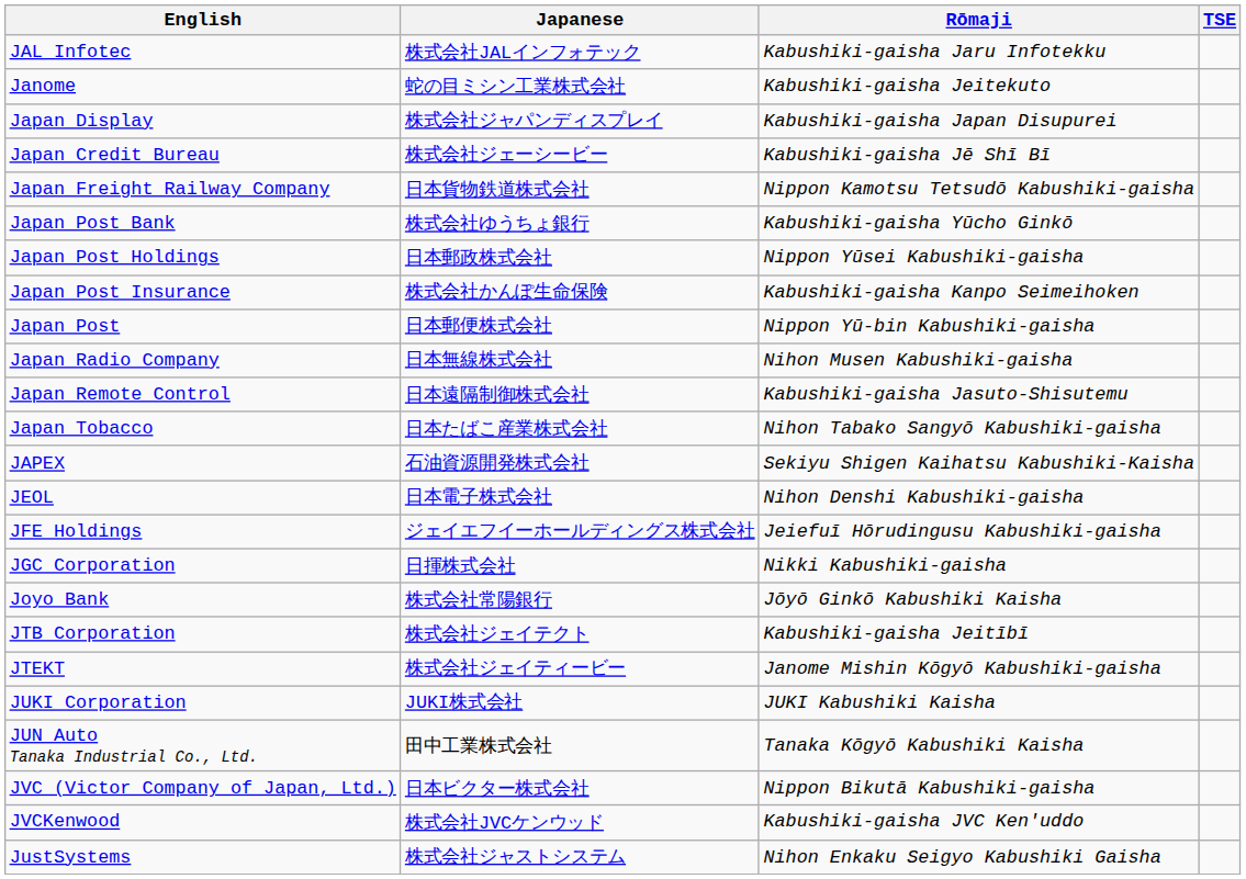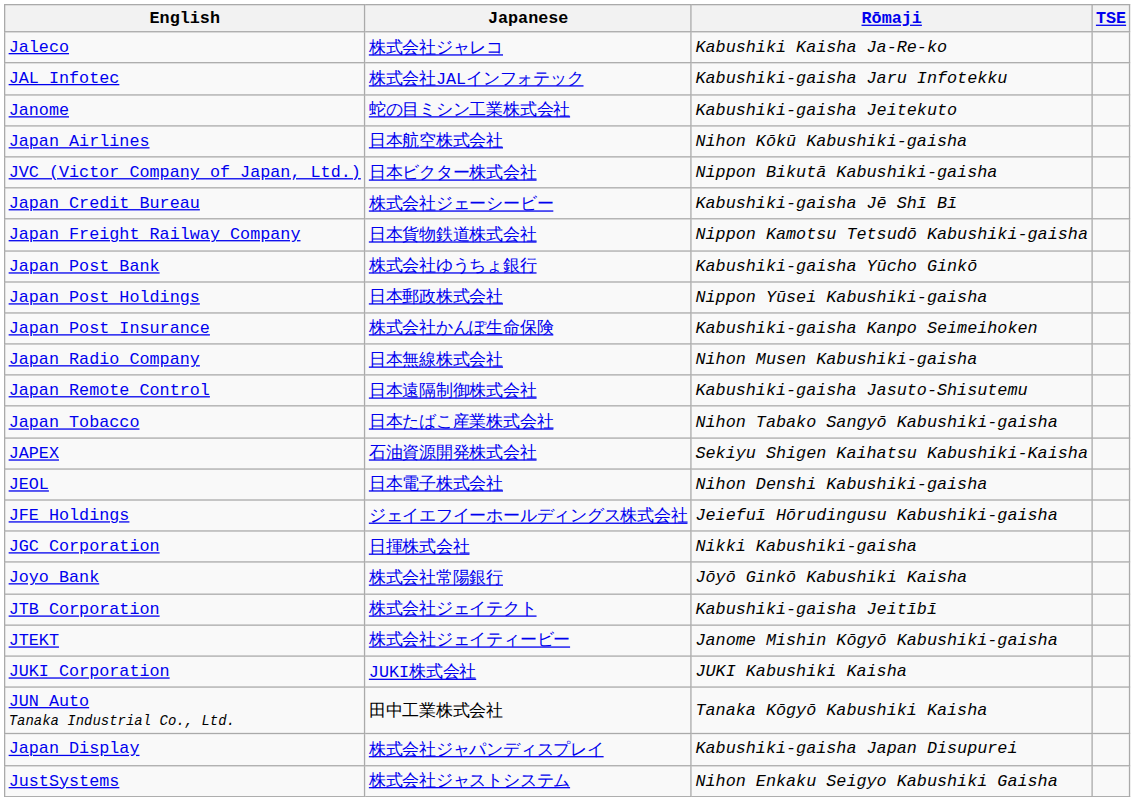+ row: Jaleco | 株式会社ジャレコ | Kabushiki Kaisha Ja-Re-ko
+ row: Japan Airlines | 日本航空株式会社 | Nihon Kōkū Kabushiki-gaisha
rows swapped: Japan Display <-> JVC (Victor Company of Japan, Ltd.)
- row: Japan Post | 日本郵便株式会社 | Nippon Yū-bin Kabushiki-gaisha
- row: JVCKenwood | 株式会社JVCケンウッド | Kabushiki-gaisha JVC Ken'uddo
